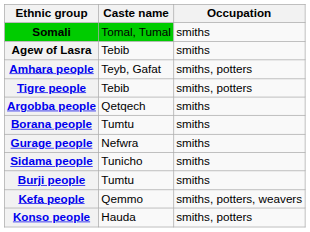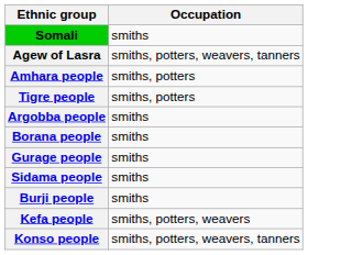- column: Caste name | Tomal, Tumal | Tebib | Teyb, Gafat | Tebib | Qetqech | Tumtu | Nefwra | Tunicho | Tumtu | Qemmo | Hauda
Agew of Lasra | Occupation: smiths -> smiths, potters, weavers, tanners
Konso people | Occupation: smiths, potters -> smiths, potters, weavers, tanners
